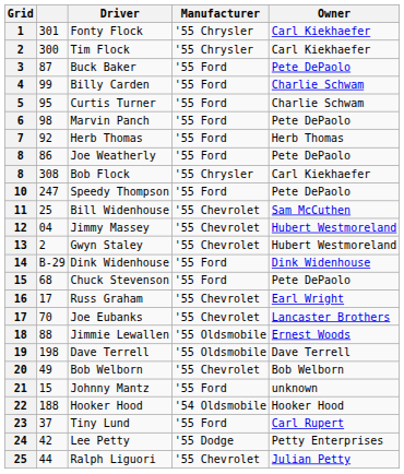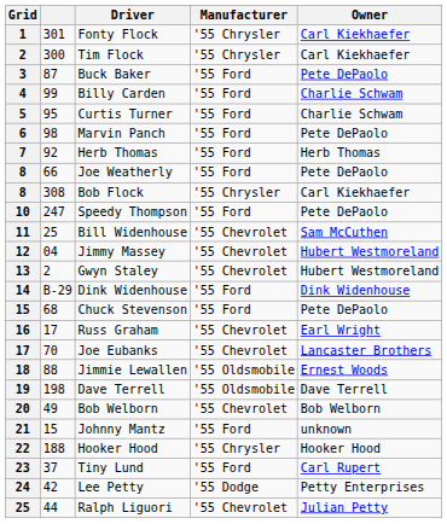8 / Joe Weatherly | column 2: 86 -> 66
22 | Manufacturer: '54 Oldsmobile -> '55 Chrysler
